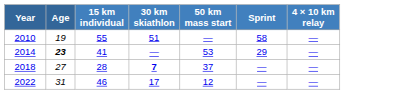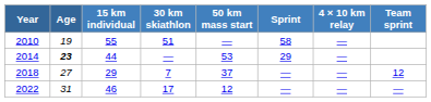+ column: Team sprint | 12 | —
2014 | 15 km individual: 41 -> 44
2018 | 15 km individual: 28 -> 29
2018 | 30 km skiathlon: bold -> normal
